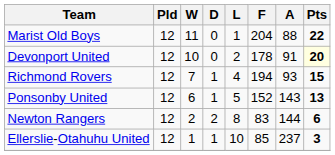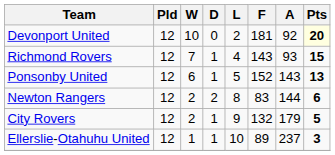- row: Marist Old Boys | 12 | 11 | 0 | 1 | 204 | 88 | 22
Devonport United | F: 178 -> 181
Devonport United | A: 91 -> 92
Richmond Rovers | F: 194 -> 143
+ row: City Rovers | 12 | 2 | 1 | 9 | 132 | 179 | 5
Ellerslie-Otahuhu United | F: 85 -> 89
